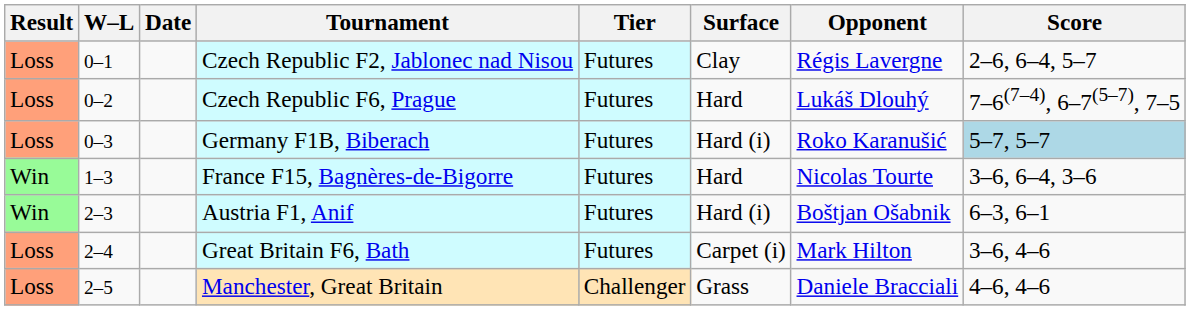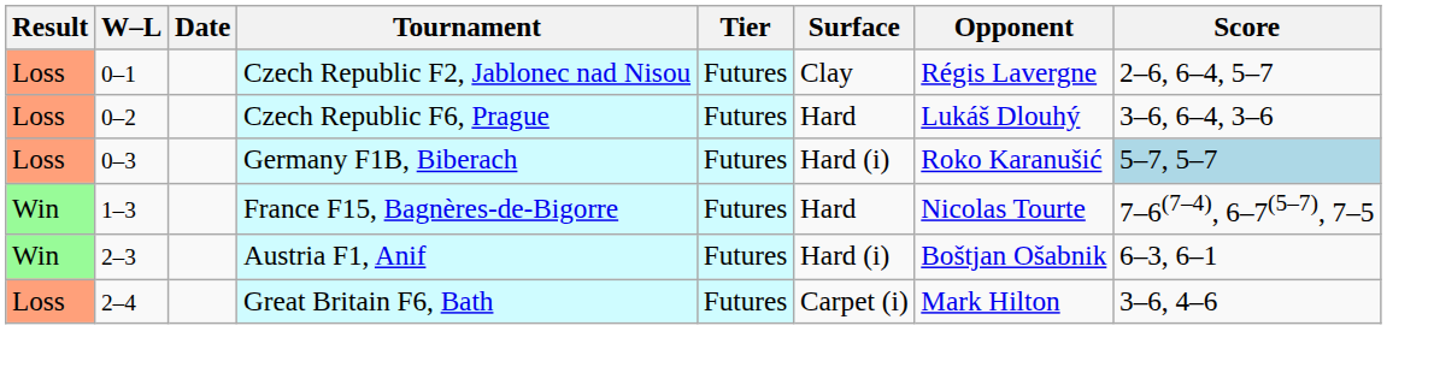Czech Republic F6, Prague | Score: 7–6(7–4), 6–7(5–7), 7–5 -> 3–6, 6–4, 3–6
France F15, Bagnères-de-Bigorre | Score: 3–6, 6–4, 3–6 -> 7–6(7–4), 6–7(5–7), 7–5
- row: Loss | 2–5 | Manchester, Great Britain | Challenger | Grass | Daniele Bracciali | 4–6, 4–6
